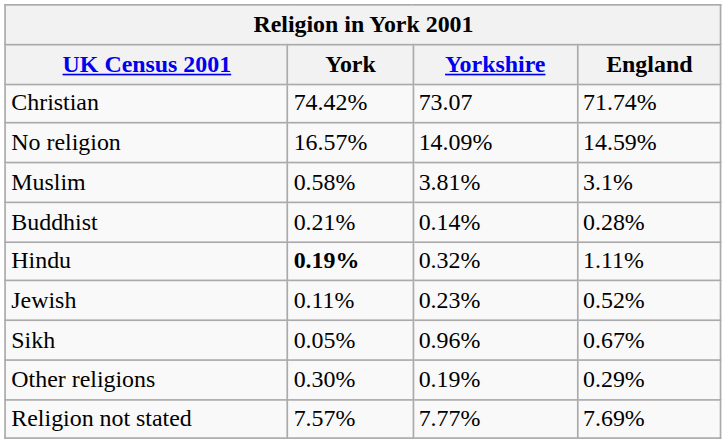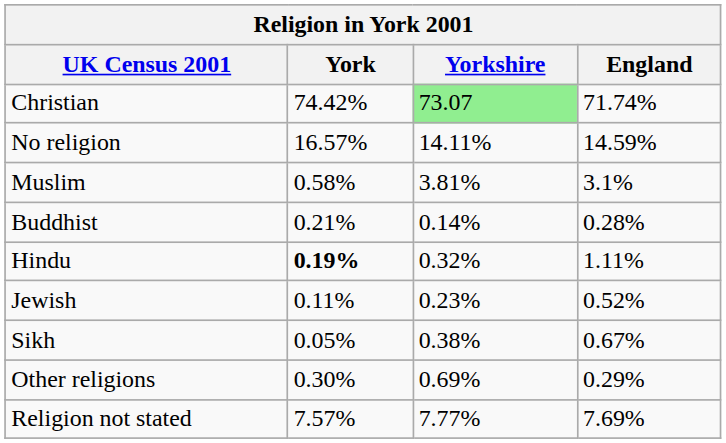Christian | Yorkshire: no background -> lightgreen background
No religion | Yorkshire: 14.09% -> 14.11%
Sikh | Yorkshire: 0.96% -> 0.38%
Other religions | Yorkshire: 0.19% -> 0.69%
